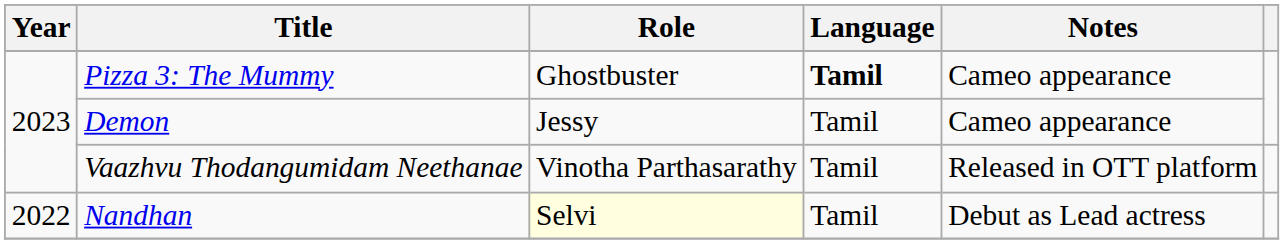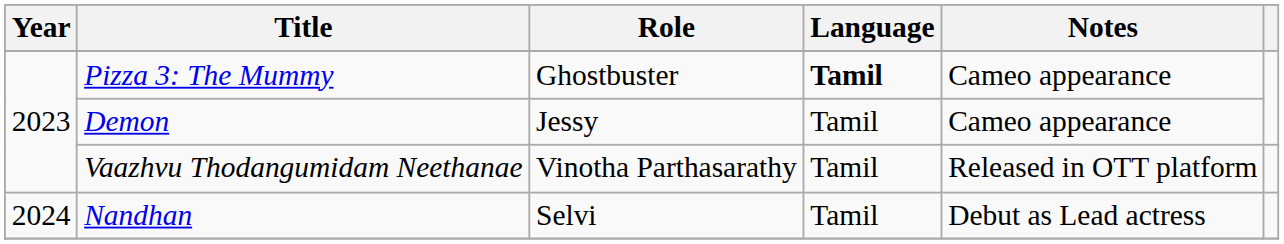Nandhan | Year: 2022 -> 2024
Nandhan | Role: lightyellow background -> no background
